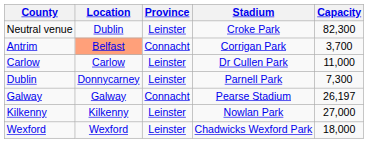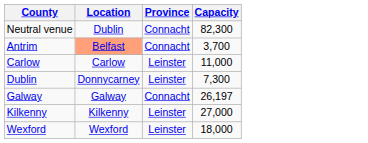- column: Stadium | Croke Park | Corrigan Park | Dr Cullen Park | Parnell Park | Pearse Stadium | Nowlan Park | Chadwicks Wexford Park
Neutral venue | Province: Leinster -> Connacht
